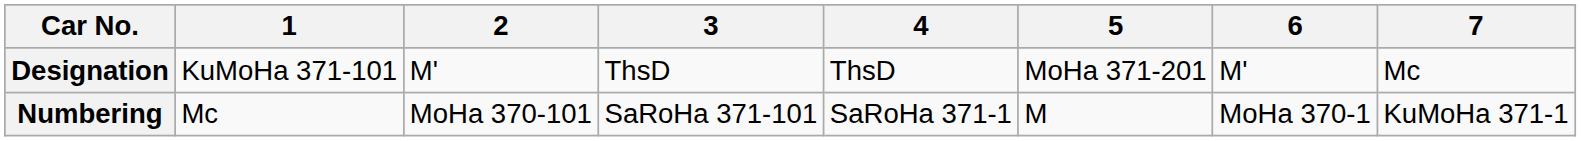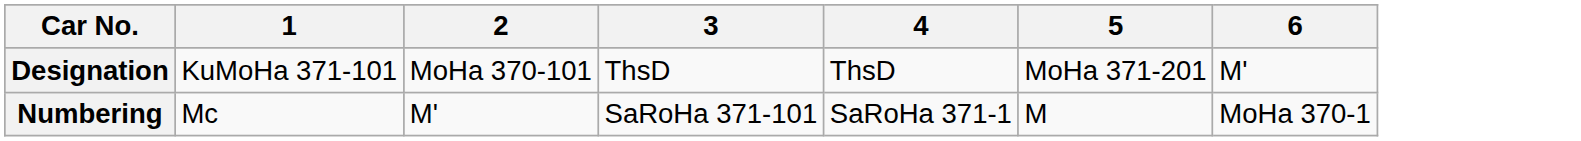- column: 7 | Mc | KuMoHa 371-1
Designation | 2: M' -> MoHa 370-101
Numbering | 2: MoHa 370-101 -> M'
